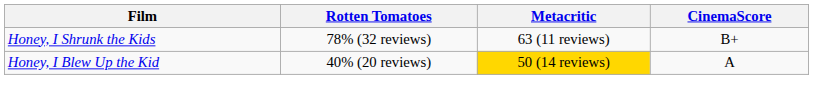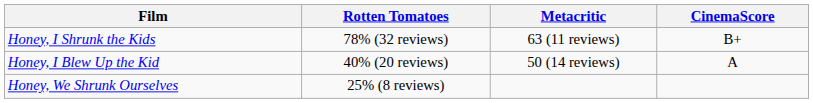Honey, I Blew Up the Kid | Metacritic: gold background -> no background
+ row: Honey, We Shrunk Ourselves | 25% (8 reviews)
